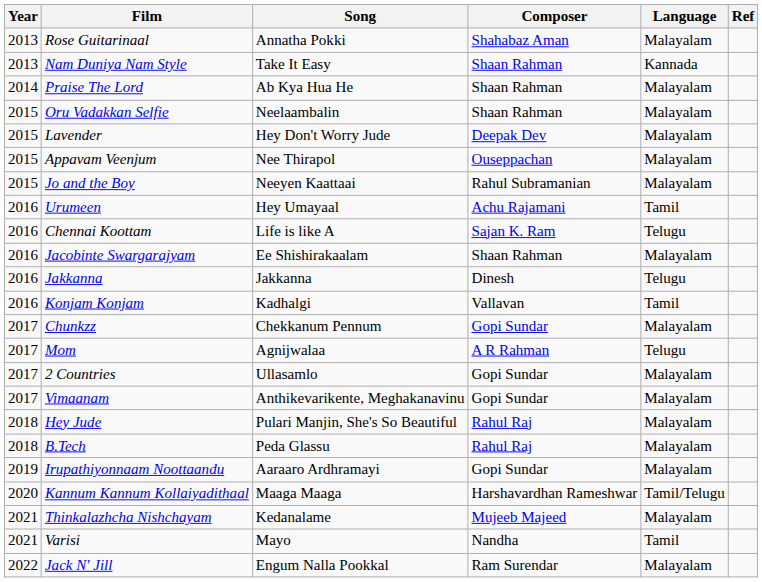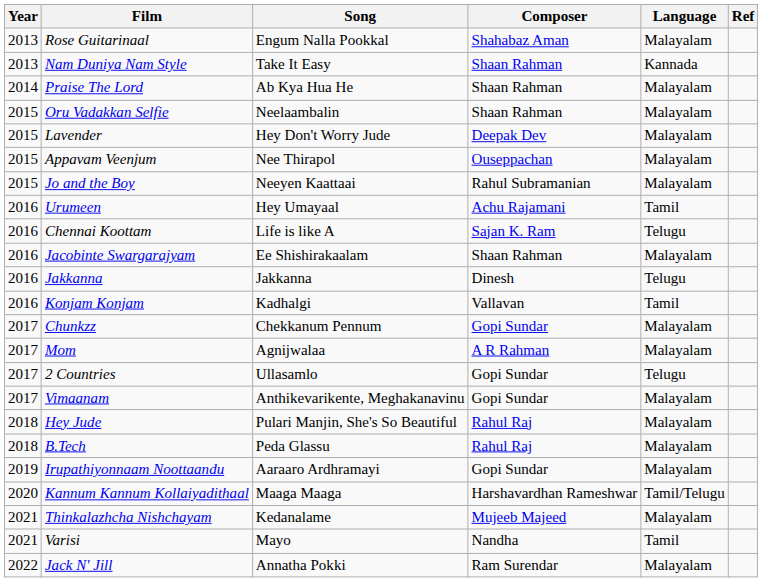Rose Guitarinaal | Song: Annatha Pokki -> Engum Nalla Pookkal
Mom | Language: Telugu -> Malayalam
2 Countries | Language: Malayalam -> Telugu
Jack N' Jill | Song: Engum Nalla Pookkal -> Annatha Pokki
